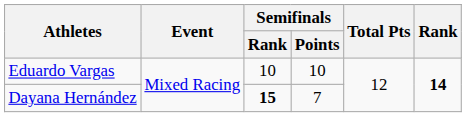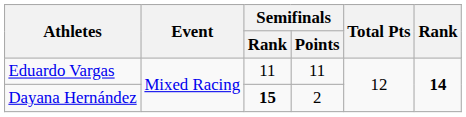Eduardo Vargas | Semifinals / Rank: 10 -> 11
Eduardo Vargas | Semifinals / Points: 10 -> 11
Dayana Hernández | Semifinals / Points: 7 -> 2
